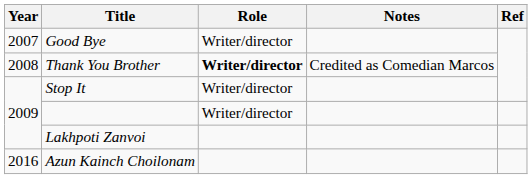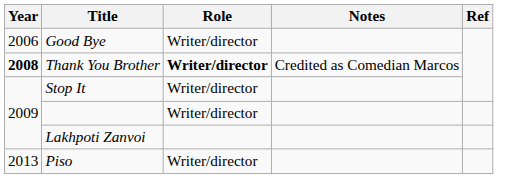Good Bye | Year: 2007 -> 2006
Thank You Brother | Year: normal -> bold
+ row: 2013 | Piso | Writer/director
- row: 2016 | Azun Kainch Choilonam
